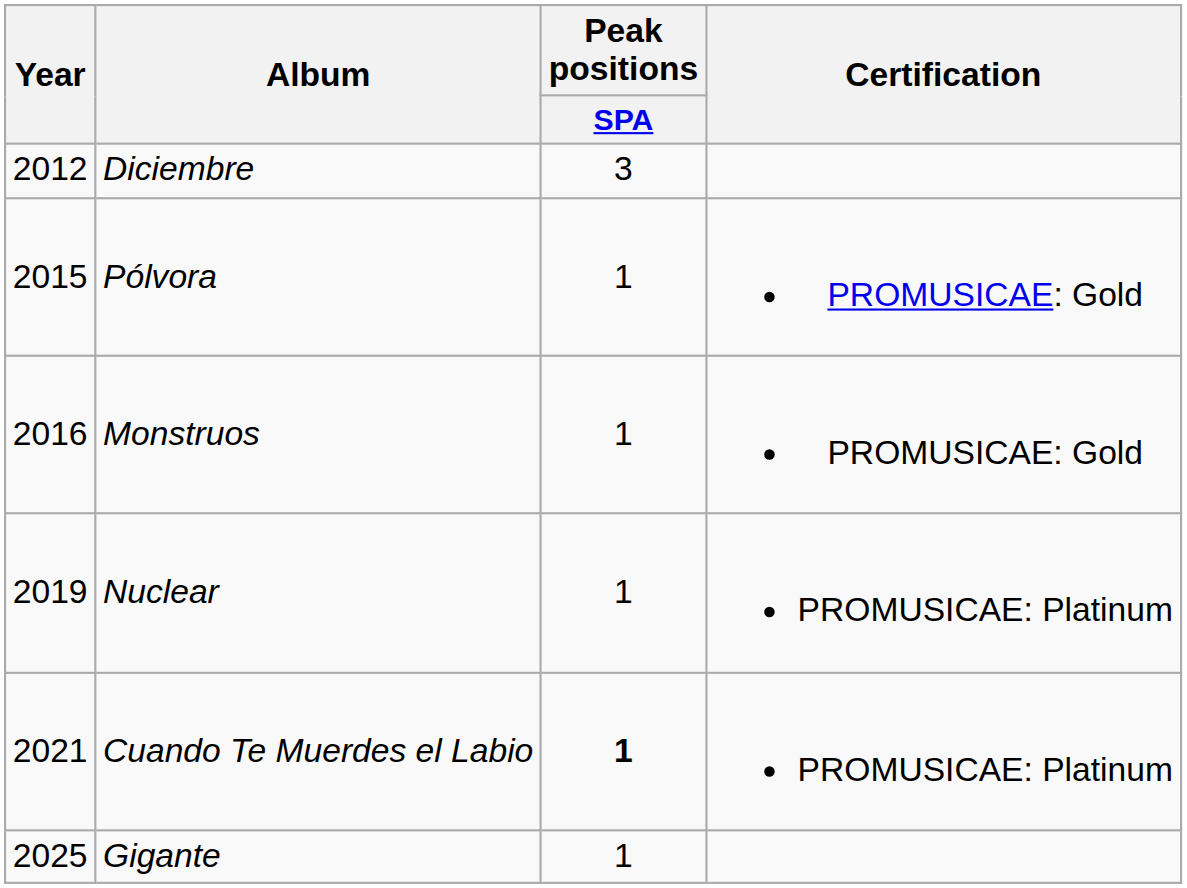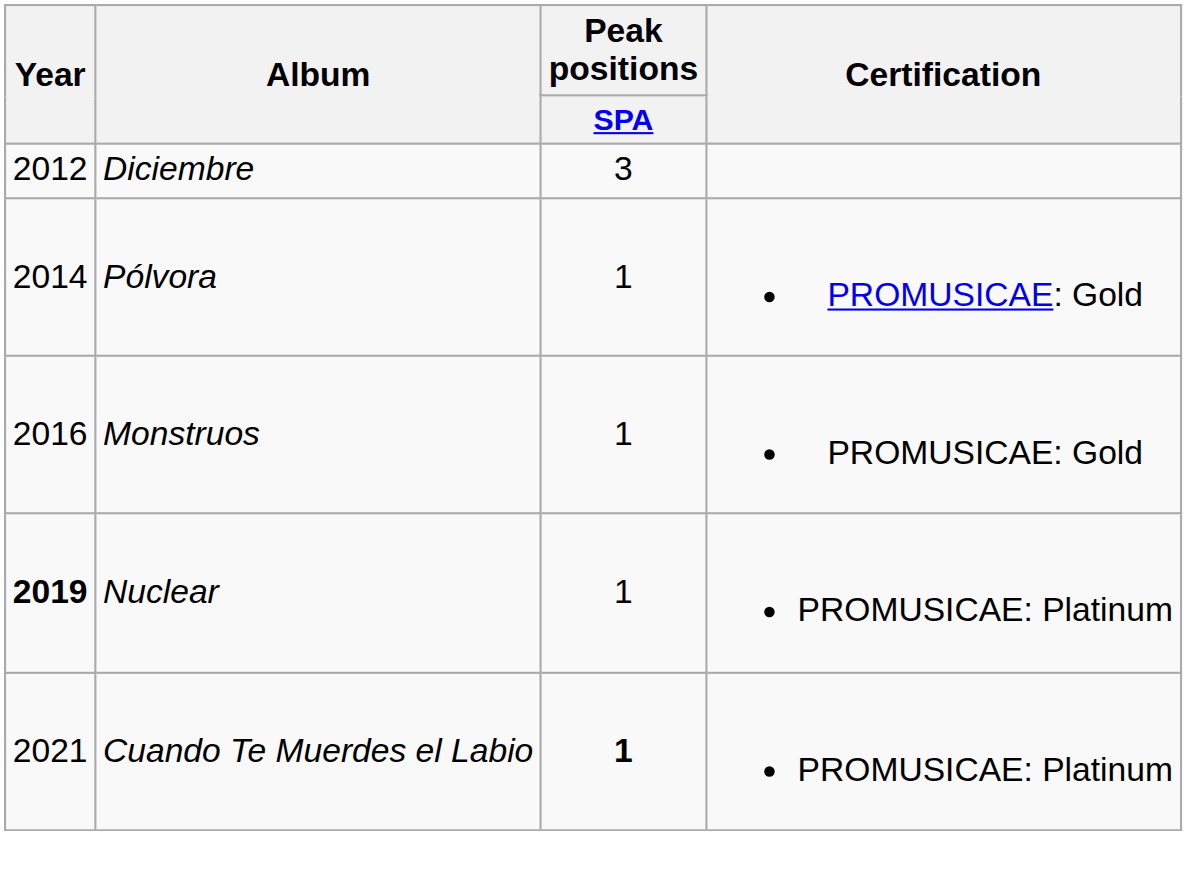Pólvora | Year: 2015 -> 2014
Nuclear | Year: normal -> bold
- row: 2025 | Gigante | 1
